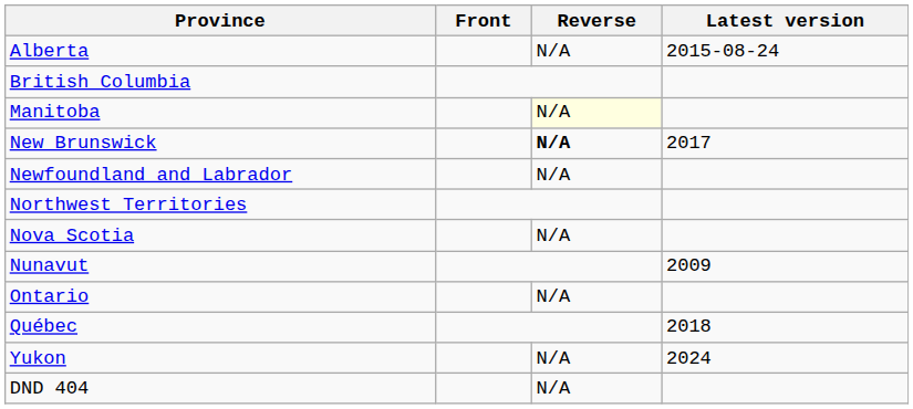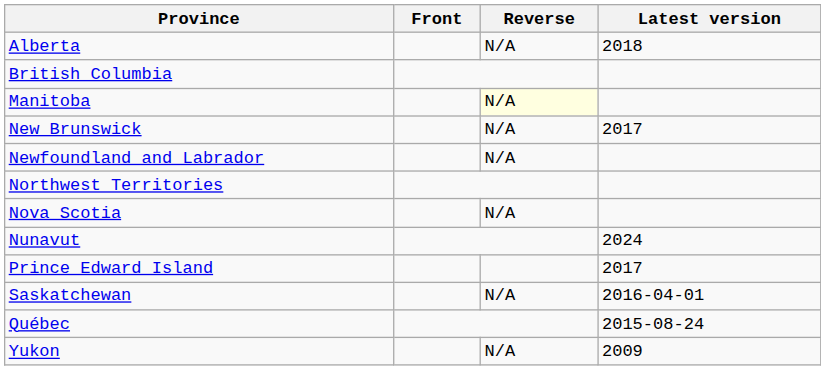Alberta | Latest version: 2015-08-24 -> 2018
New Brunswick | Reverse: bold -> normal
Nunavut | Latest version: 2009 -> 2024
- row: Ontario | N/A
+ row: Prince Edward Island | 2017
+ row: Saskatchewan | N/A | 2016-04-01
Québec | Latest version: 2018 -> 2015-08-24
Yukon | Latest version: 2024 -> 2009
- row: DND 404 | N/A
